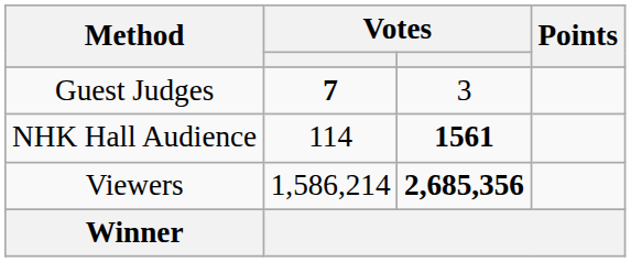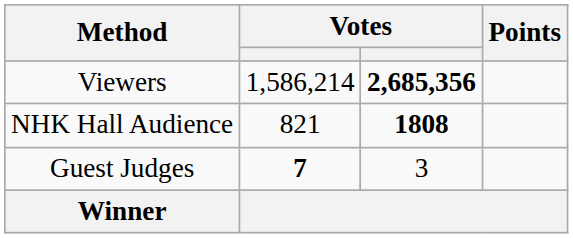rows swapped: Guest Judges <-> Viewers
NHK Hall Audience | column 2: 114 -> 821
NHK Hall Audience | column 3: 1561 -> 1808
